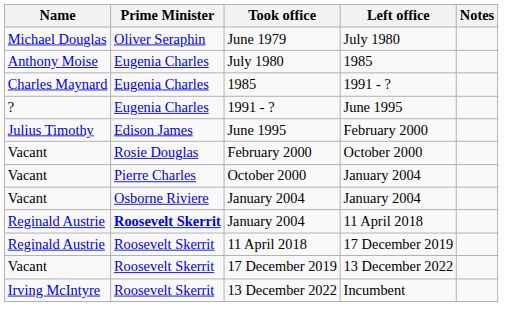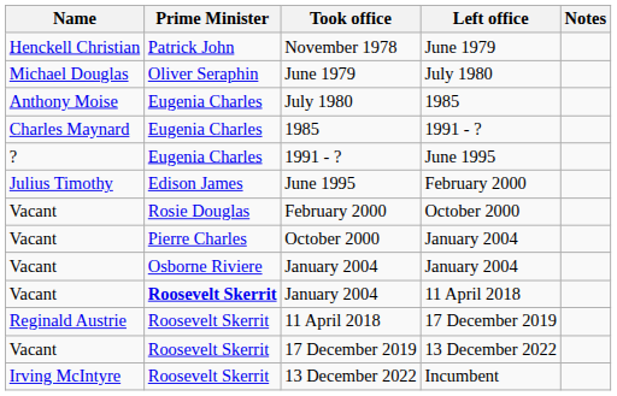+ row: Henckell Christian | Patrick John | November 1978 | June 1979
January 2004 / 11 April 2018 | Name: Reginald Austrie -> Vacant
